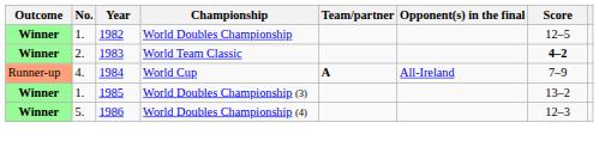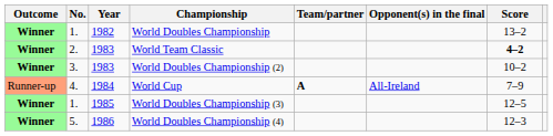World Doubles Championship | Score: 12–5 -> 13–2
+ row: Winner | 3. | 1983 | World Doubles Championship (2) | 10–2
World Doubles Championship (3) | Score: 13–2 -> 12–5
